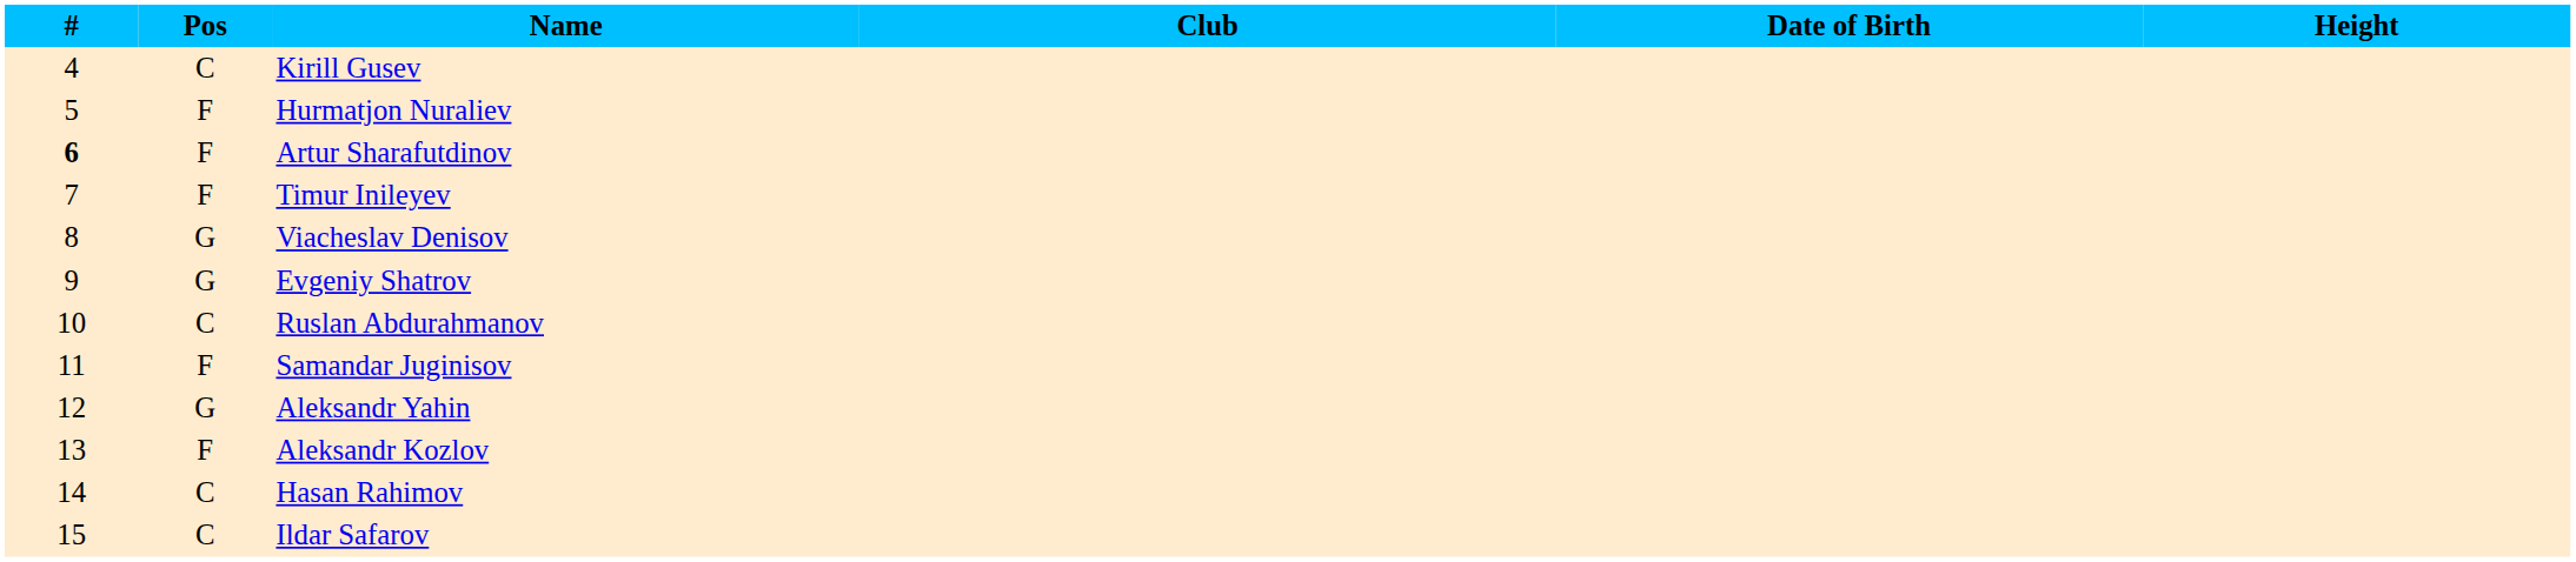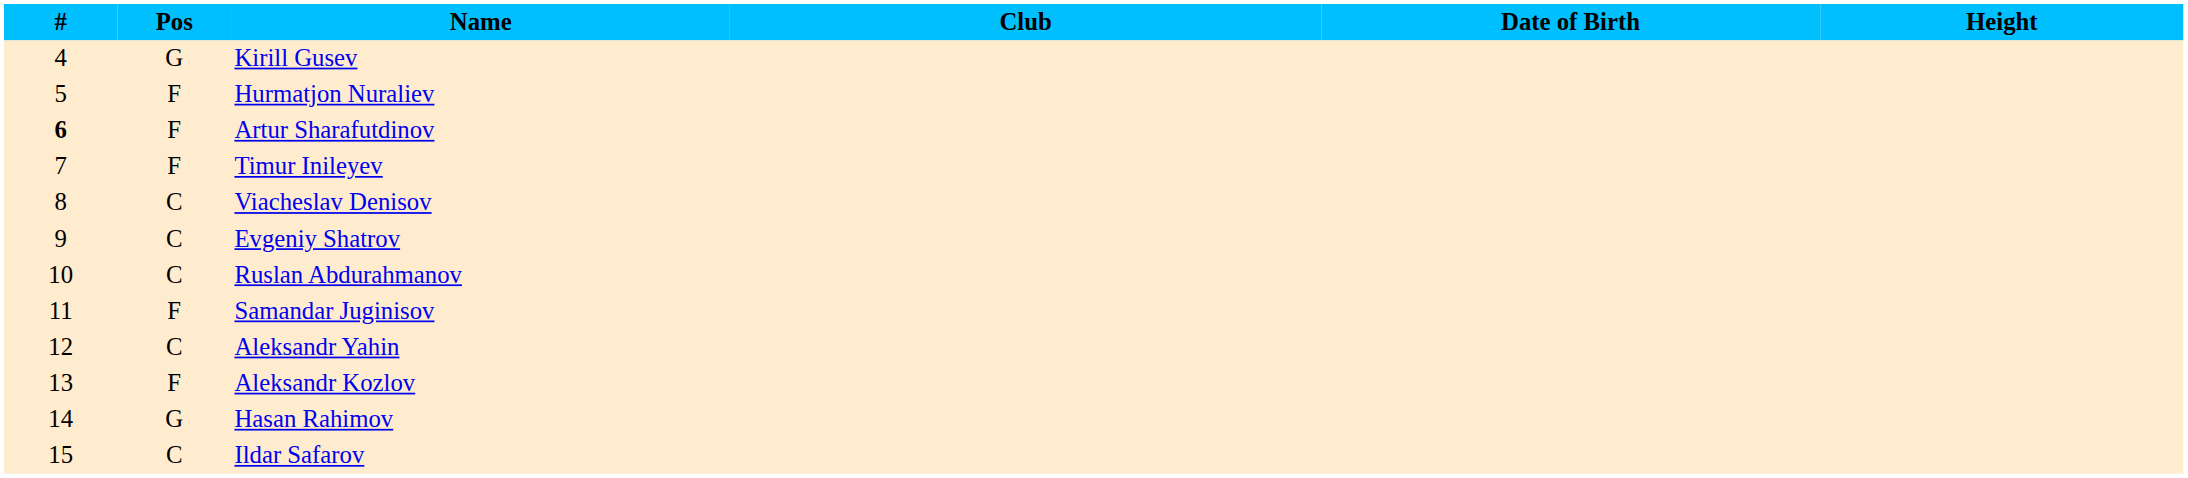Kirill Gusev | Pos: C -> G
Viacheslav Denisov | Pos: G -> C
Evgeniy Shatrov | Pos: G -> C
Aleksandr Yahin | Pos: G -> C
Hasan Rahimov | Pos: C -> G
